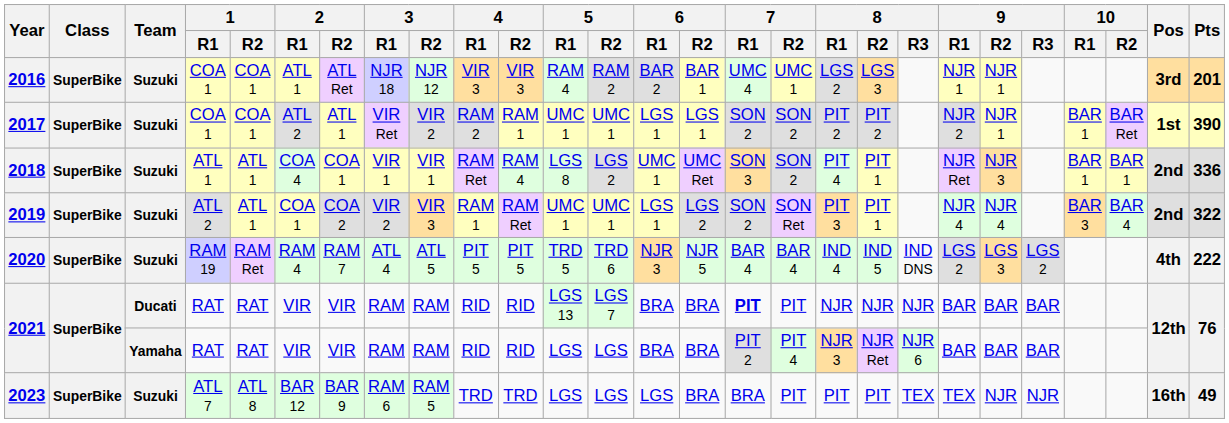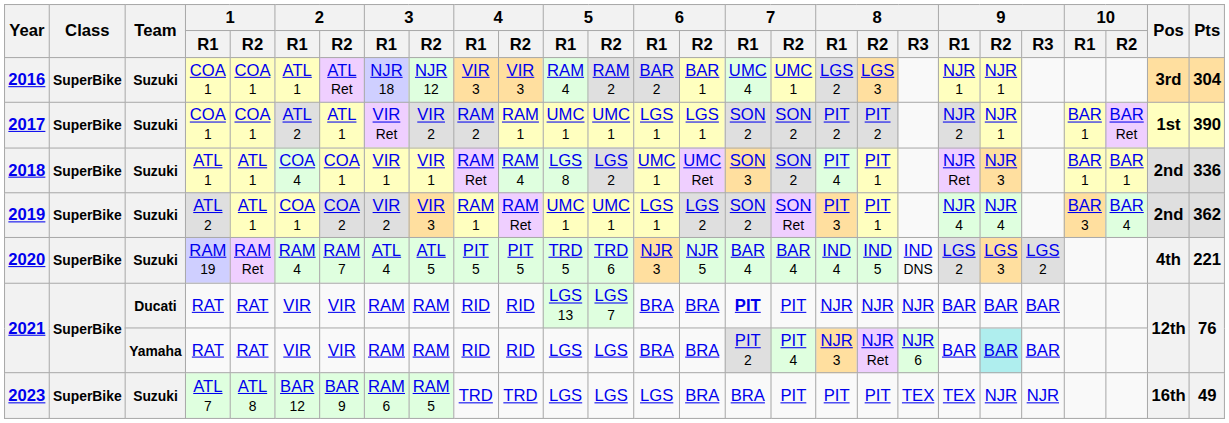2016 | Pts: 201 -> 304
2019 | Pts: 322 -> 362
2020 | Pts: 222 -> 221
2021 / Yamaha | 9 / R2: no background -> paleturquoise background
